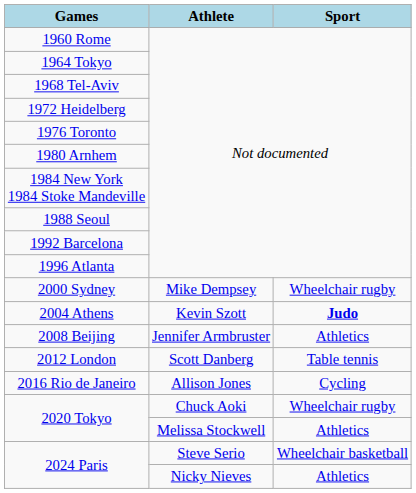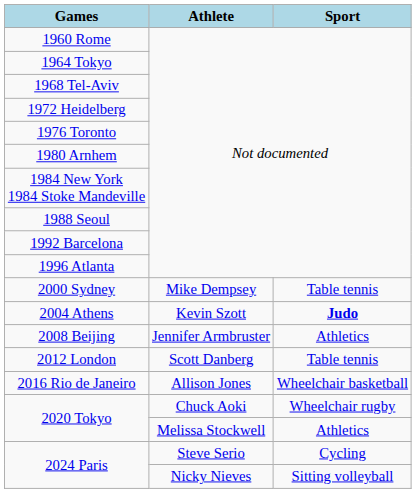2000 Sydney | Sport: Wheelchair rugby -> Table tennis
2016 Rio de Janeiro | Sport: Cycling -> Wheelchair basketball
2024 Paris / Steve Serio | Sport: Wheelchair basketball -> Cycling
2024 Paris / Nicky Nieves | Sport: Athletics -> Sitting volleyball
